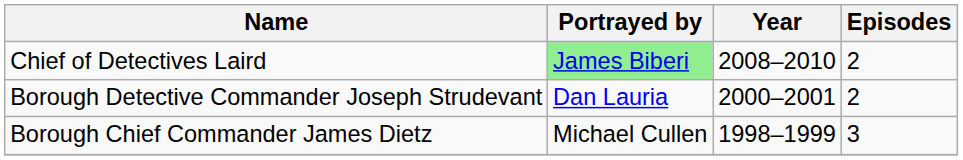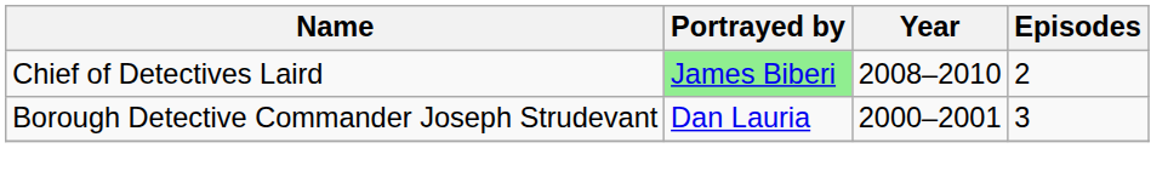Borough Detective Commander Joseph Strudevant | Episodes: 2 -> 3
- row: Borough Chief Commander James Dietz | Michael Cullen | 1998–1999 | 3
